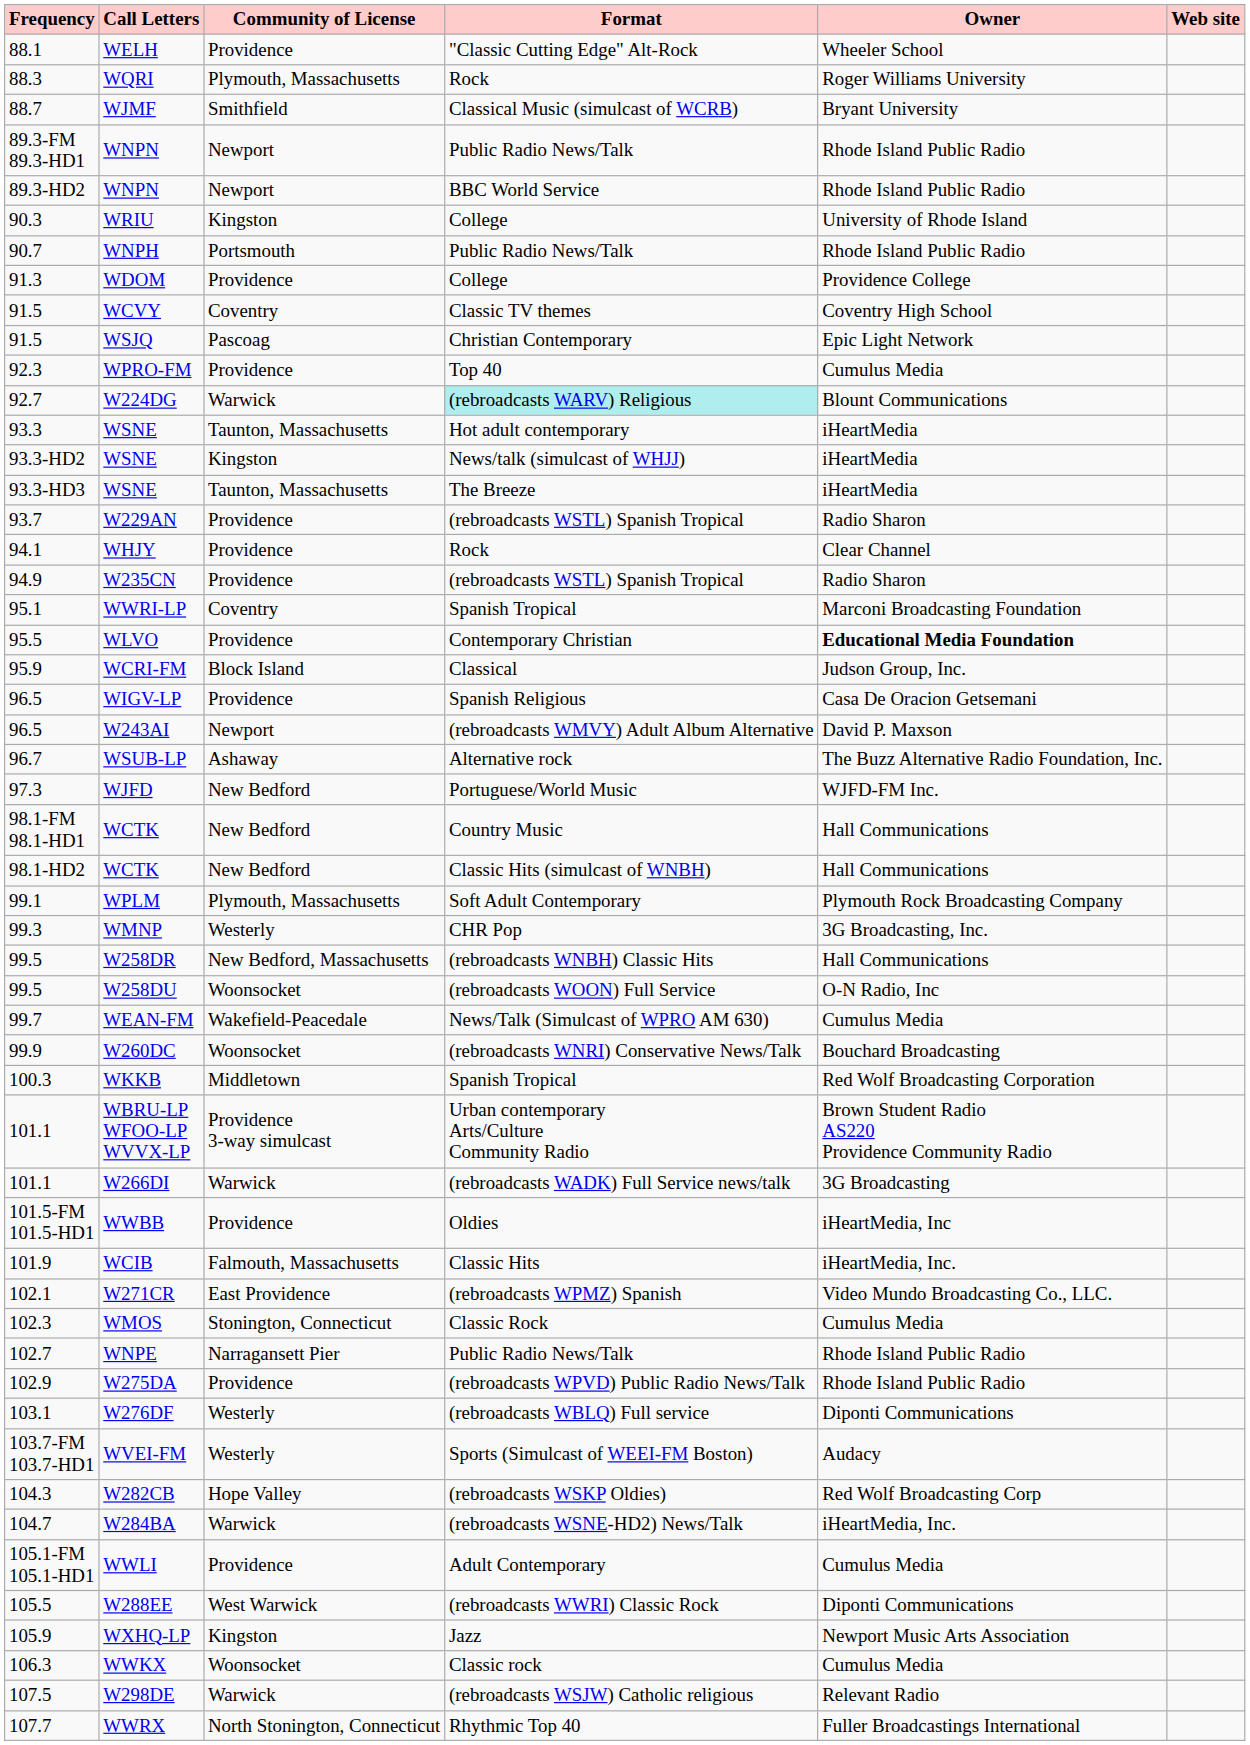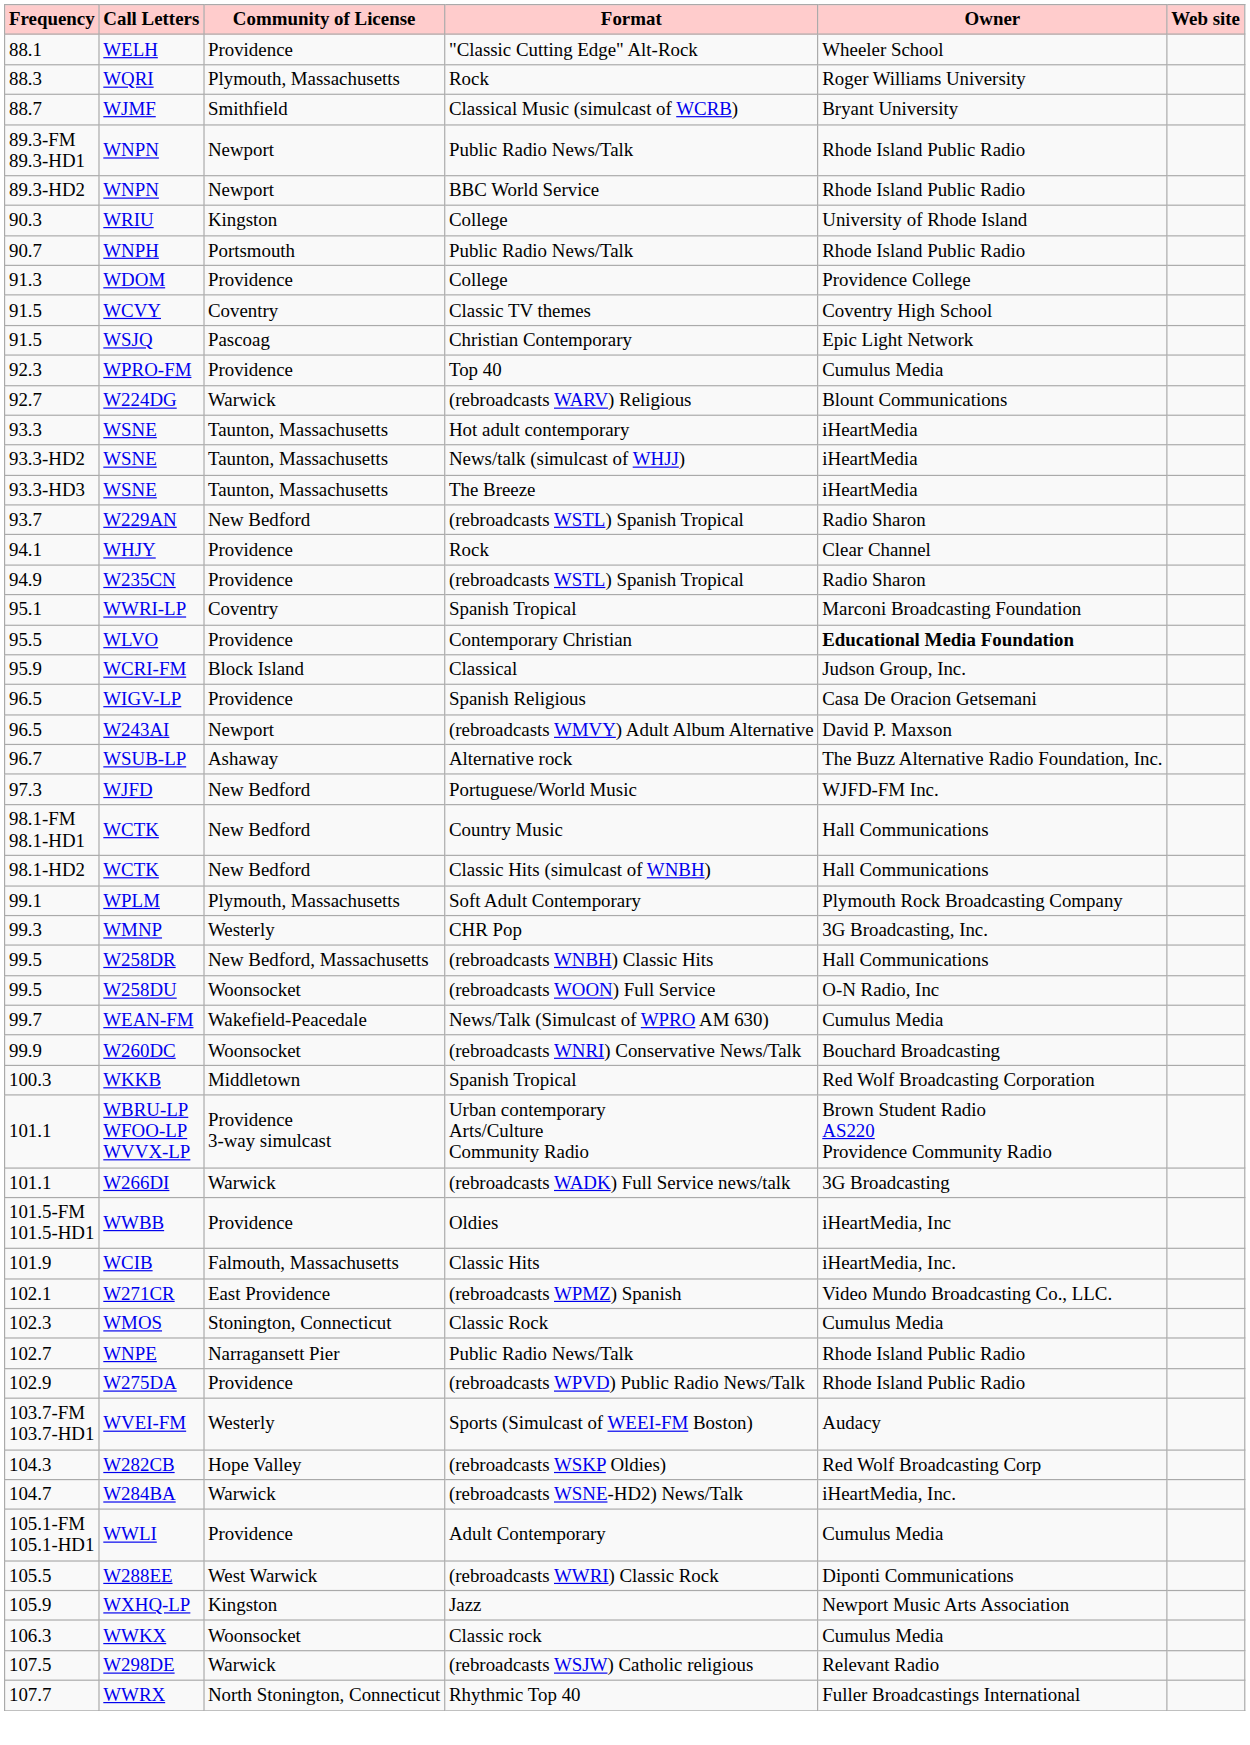W224DG | Format: paleturquoise background -> no background
93.3-HD2 / WSNE | Community of License: Kingston -> Taunton, Massachusetts
W229AN | Community of License: Providence -> New Bedford
- row: 103.1 | W276DF | Westerly | (rebroadcasts WBLQ) Full service | Diponti Communications
